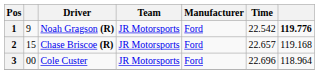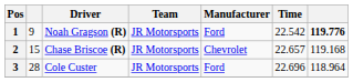2 | Manufacturer: Ford -> Chevrolet
3 | column 2: 00 -> 28
